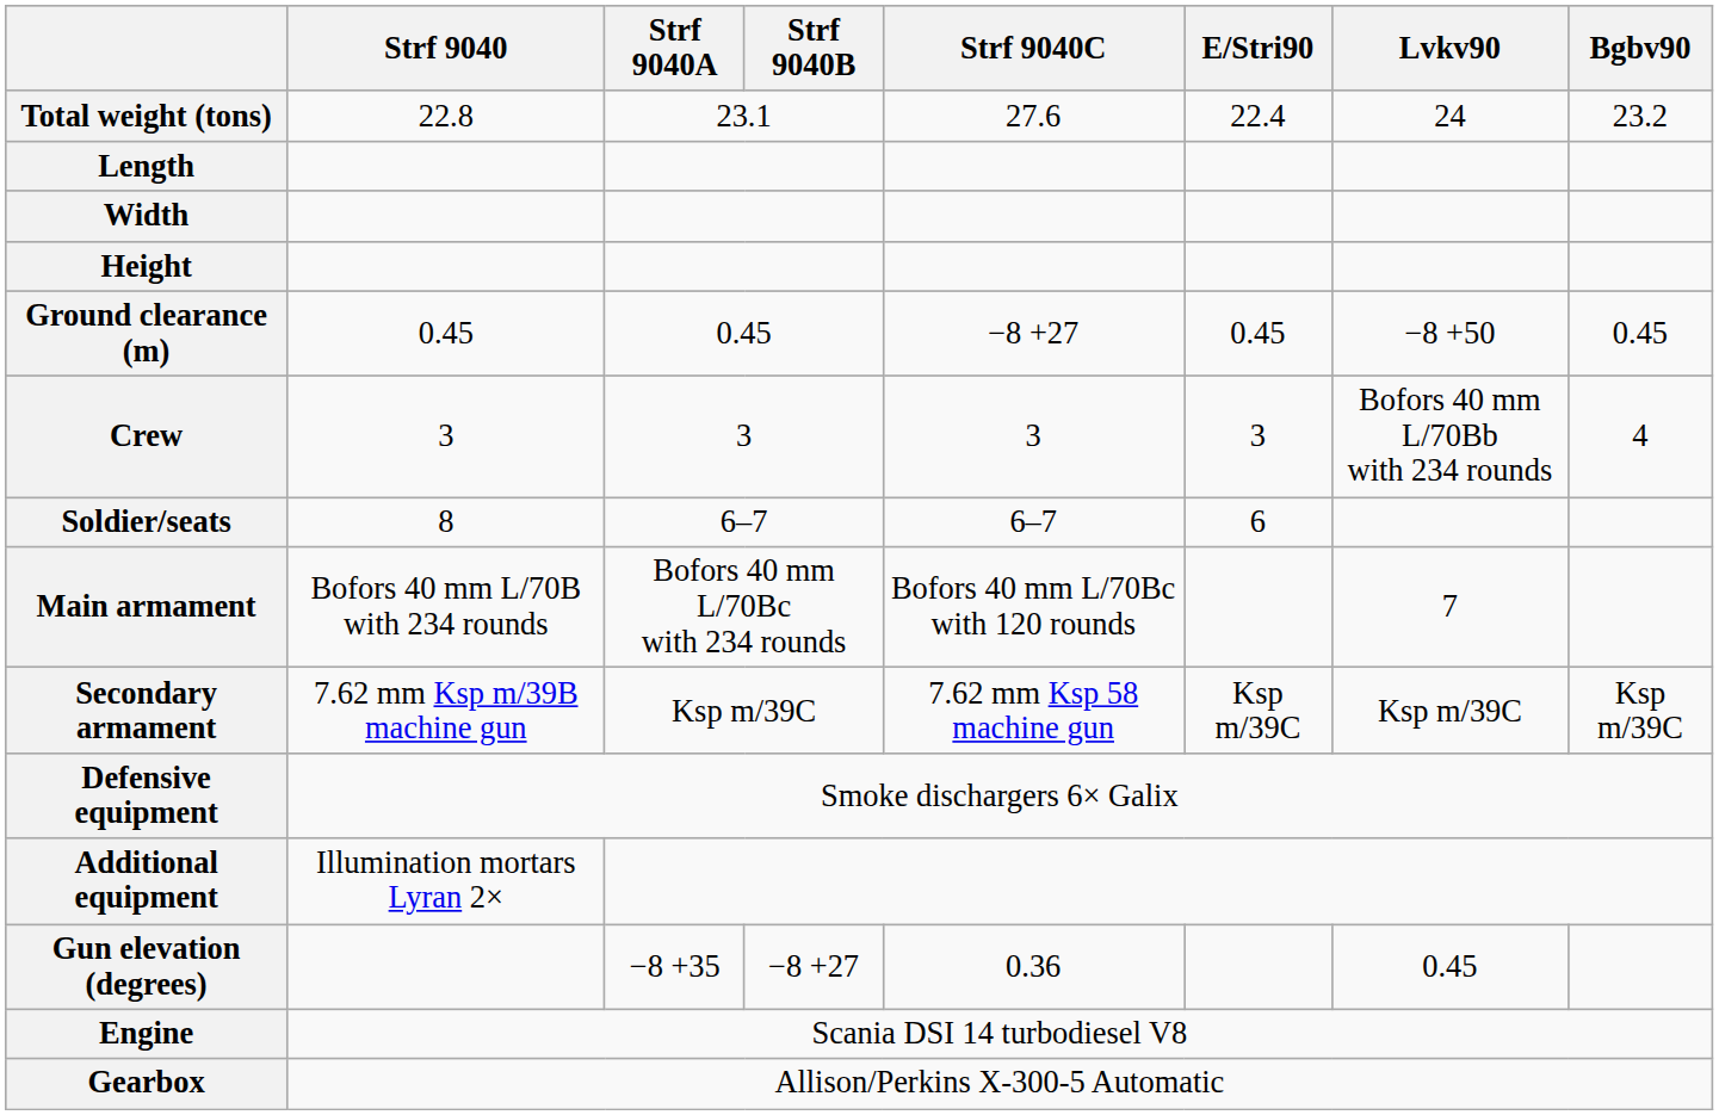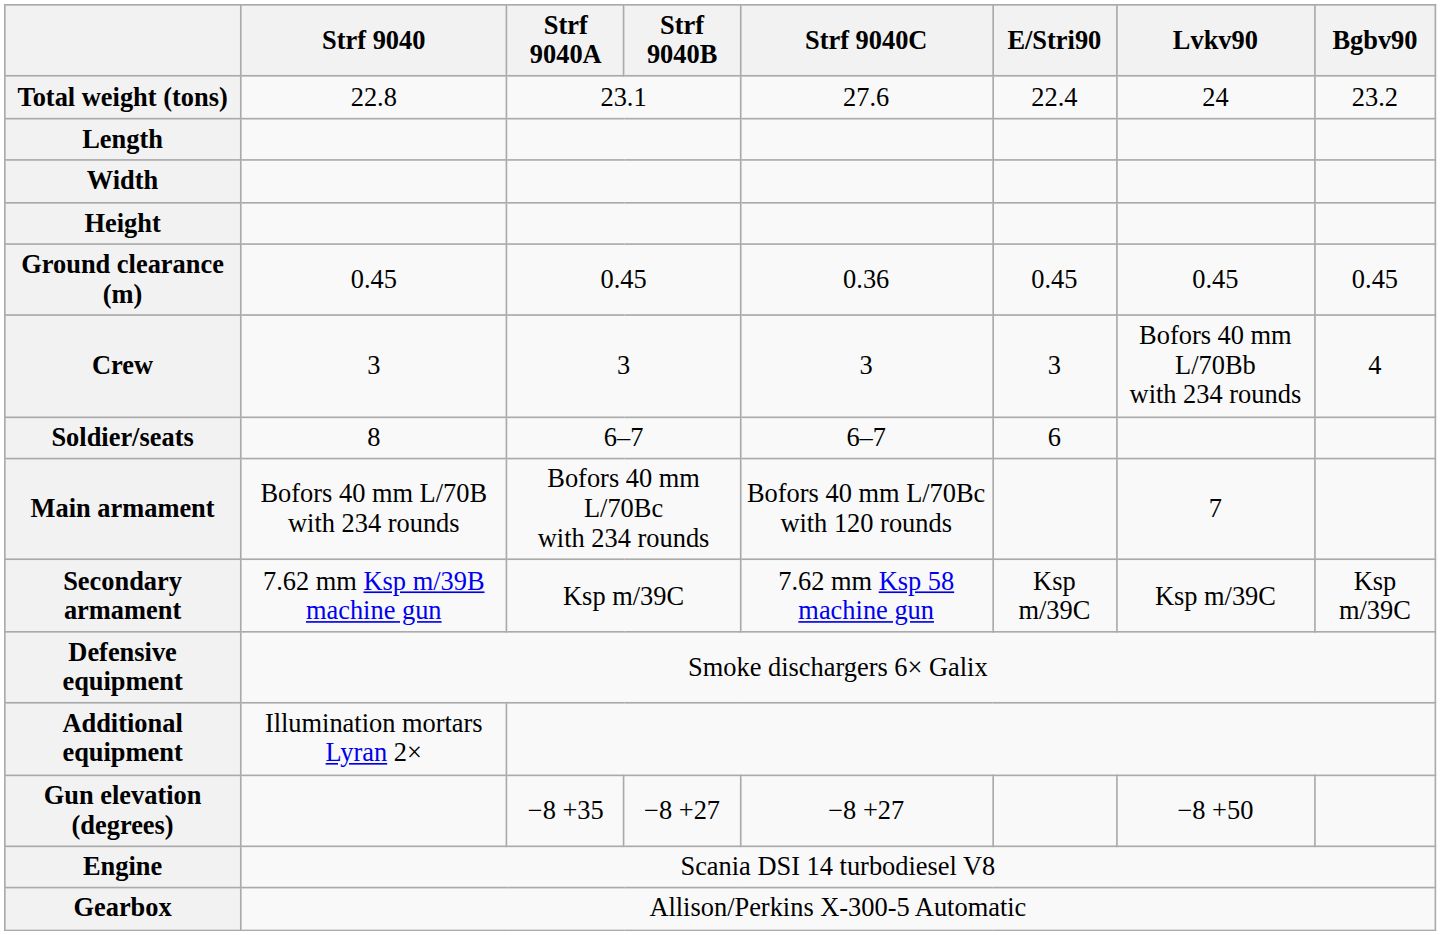Ground clearance (m) | Strf 9040C: −8 +27 -> 0.36
Ground clearance (m) | Lvkv90: −8 +50 -> 0.45
Gun elevation (degrees) | Strf 9040C: 0.36 -> −8 +27
Gun elevation (degrees) | Lvkv90: 0.45 -> −8 +50
